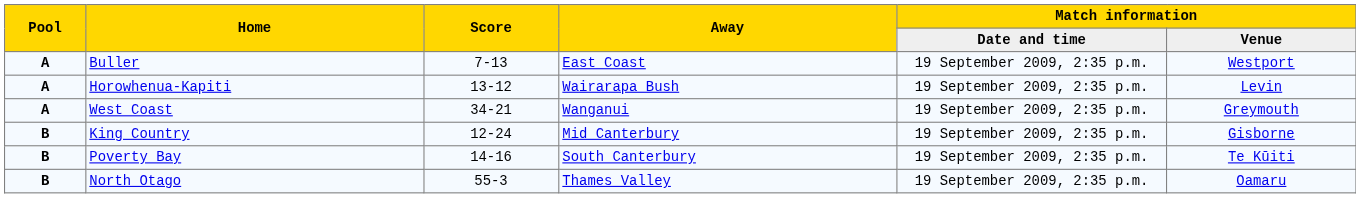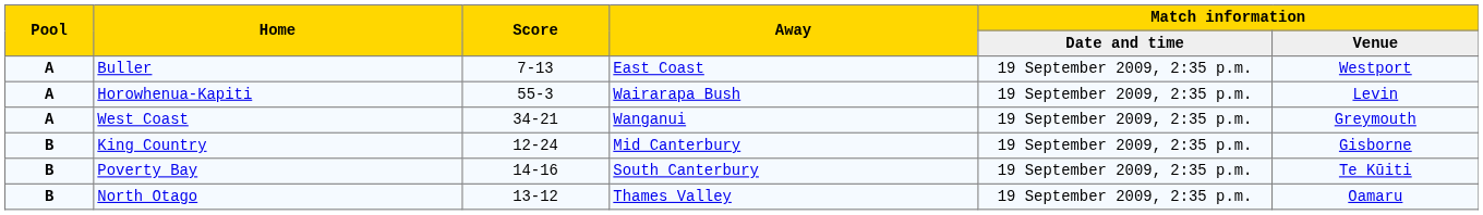Horowhenua-Kapiti | Score: 13-12 -> 55-3
North Otago | Score: 55-3 -> 13-12
